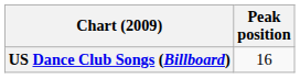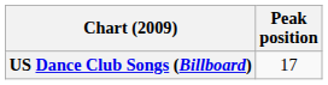US Dance Club Songs (Billboard) | Peak position: 16 -> 17
